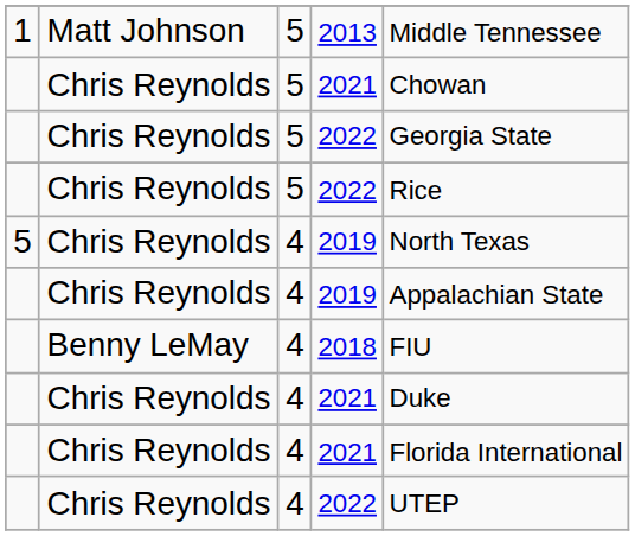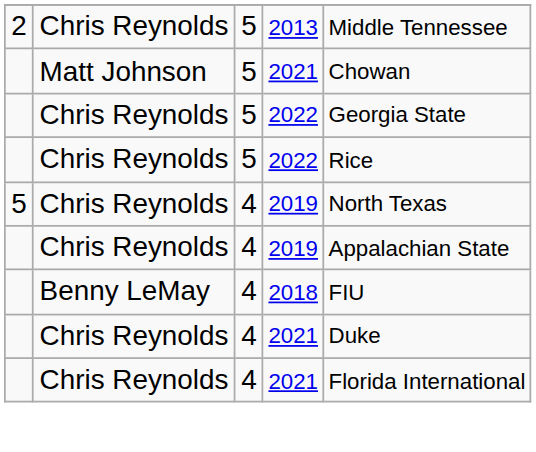2013 | column 1: 1 -> 2
2013 | column 2: Matt Johnson -> Chris Reynolds
5 / 2021 | column 2: Chris Reynolds -> Matt Johnson
- row: Chris Reynolds | 4 | 2022 | UTEP
